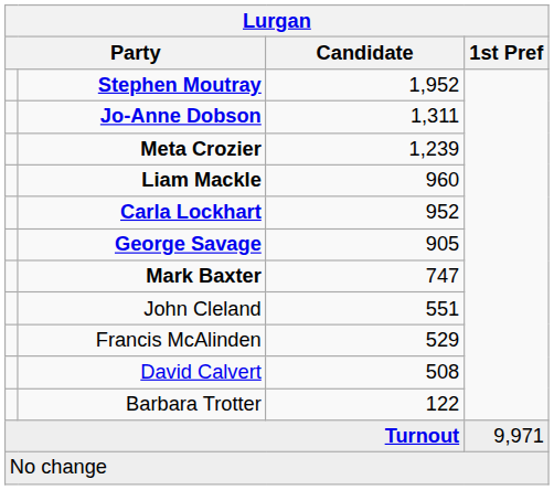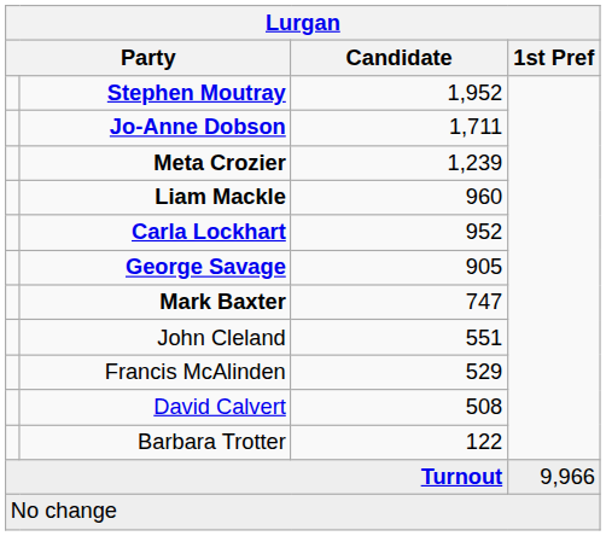Jo-Anne Dobson | Candidate: 1,311 -> 1,711
Turnout | 1st Pref: 9,971 -> 9,966
